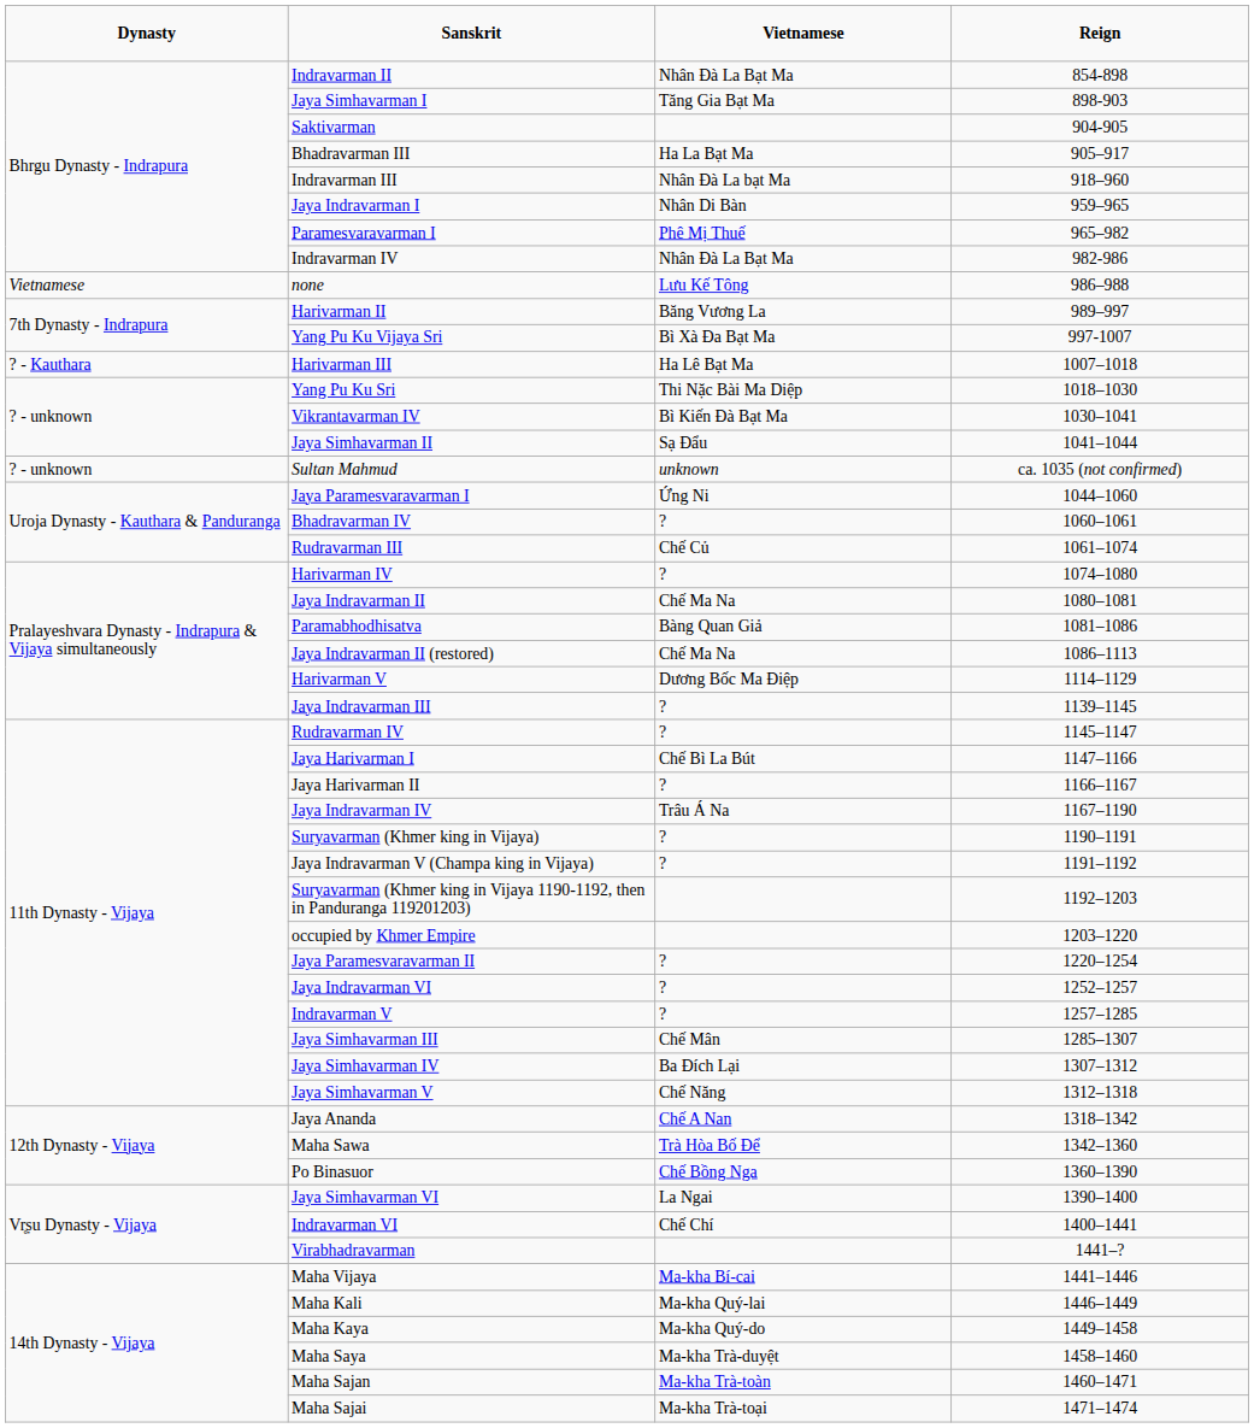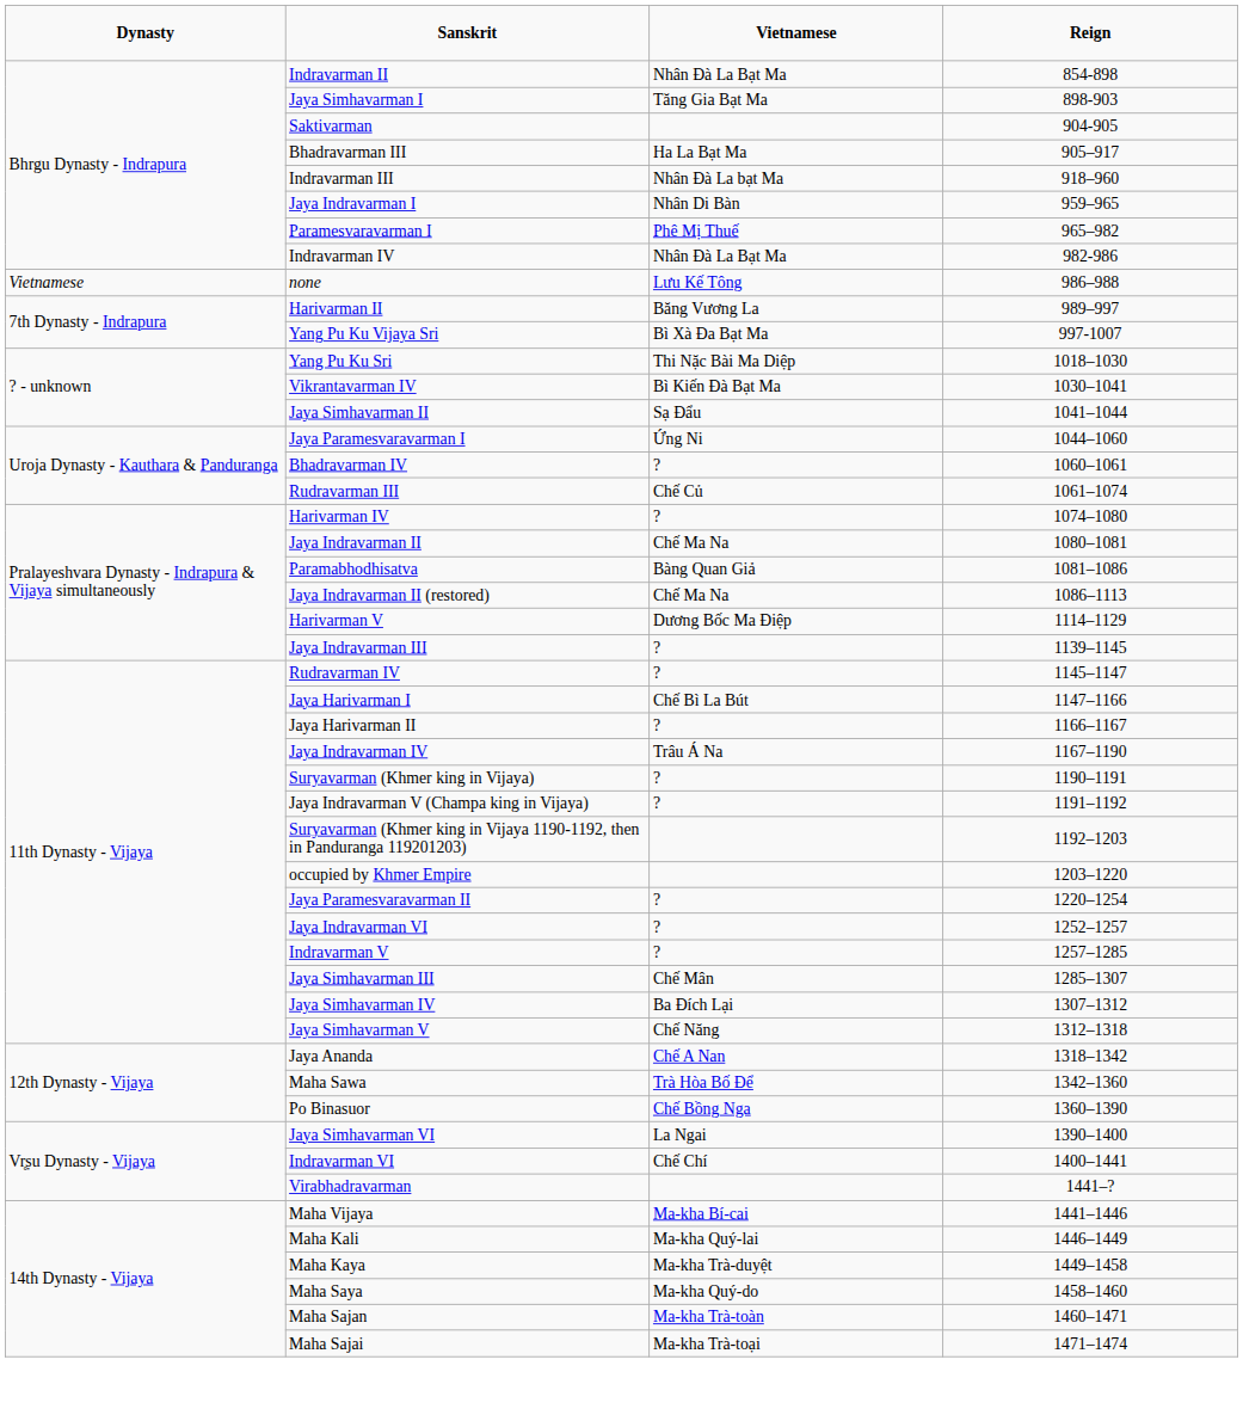- row: ? - Kauthara | Harivarman III | Ha Lê Bạt Ma | 1007–1018
- row: ? - unknown | Sultan Mahmud | unknown | ca. 1035 (not confirmed)
Maha Kaya | column 3: Ma-kha Quý-do -> Ma-kha Trà-duyệt
Maha Saya | column 3: Ma-kha Trà-duyệt -> Ma-kha Quý-do
